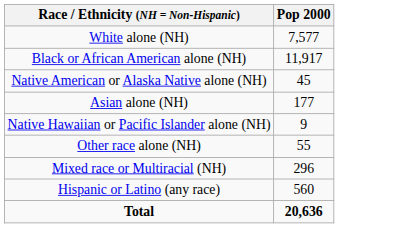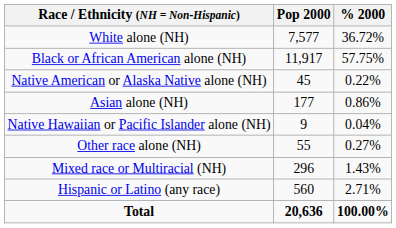+ column: % 2000 | 36.72% | 57.75% | 0.22% | 0.86% | 0.04% | 0.27% | 1.43% | 2.71% | 100.00%
